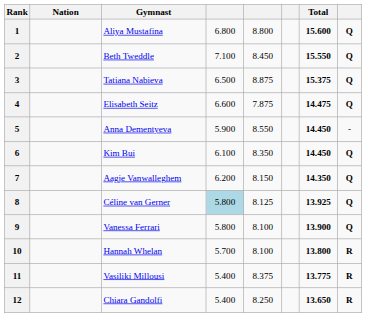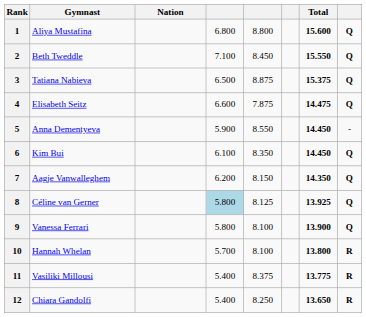columns swapped: Gymnast <-> Nation
